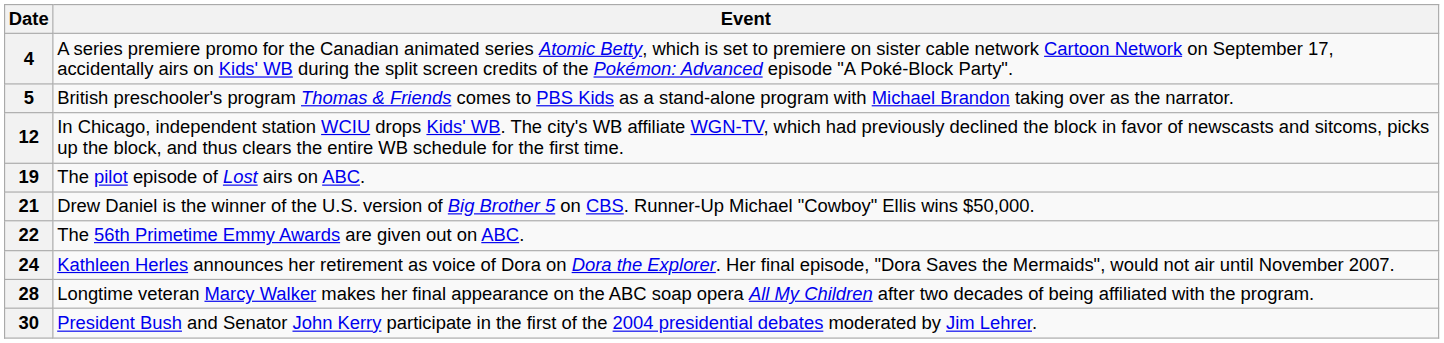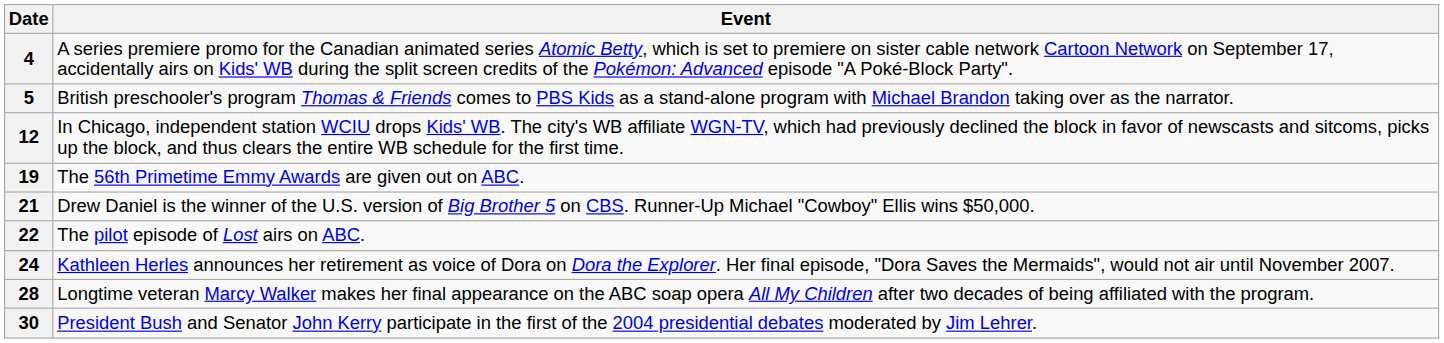19 | Event: The pilot episode of Lost airs on ABC. -> The 56th Primetime Emmy Awards are given out on ABC.
22 | Event: The 56th Primetime Emmy Awards are given out on ABC. -> The pilot episode of Lost airs on ABC.
